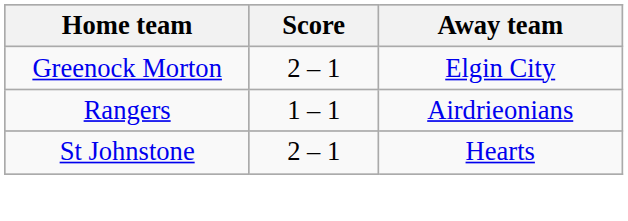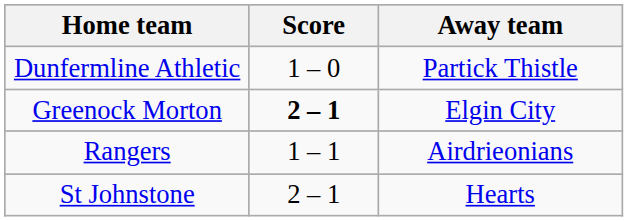+ row: Dunfermline Athletic | 1 – 0 | Partick Thistle
Greenock Morton | Score: normal -> bold
